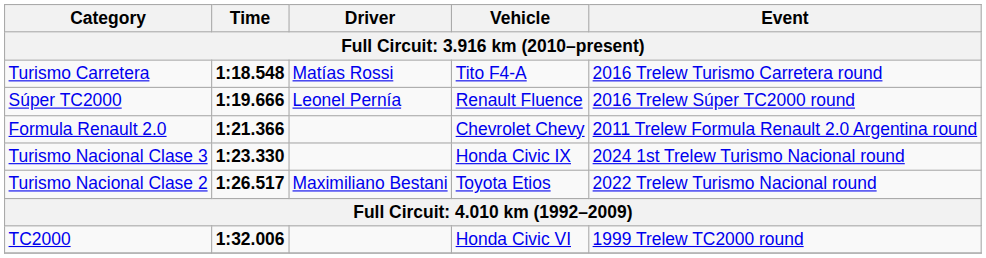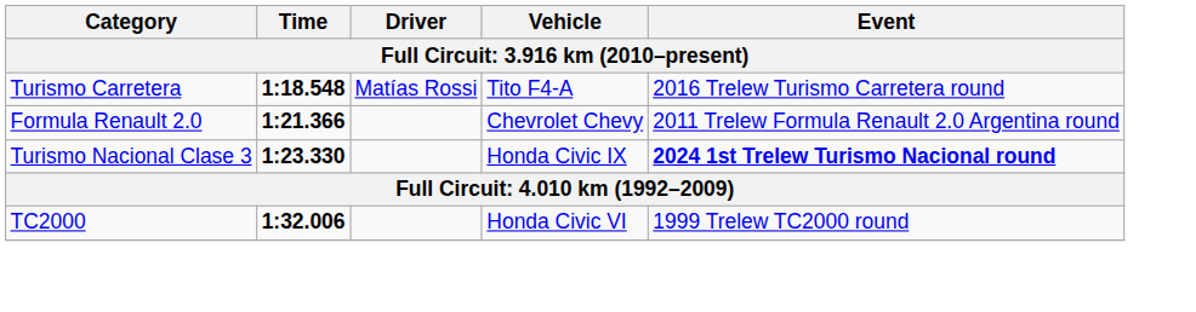- row: Súper TC2000 | 1:19.666 | Leonel Pernía | Renault Fluence | 2016 Trelew Súper TC2000 round
Turismo Nacional Clase 3 | Event: normal -> bold
- row: Turismo Nacional Clase 2 | 1:26.517 | Maximiliano Bestani | Toyota Etios | 2022 Trelew Turismo Nacional round
